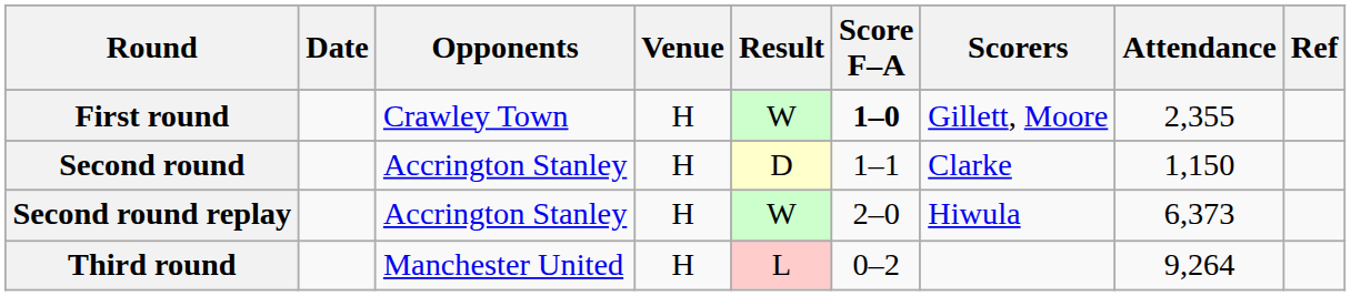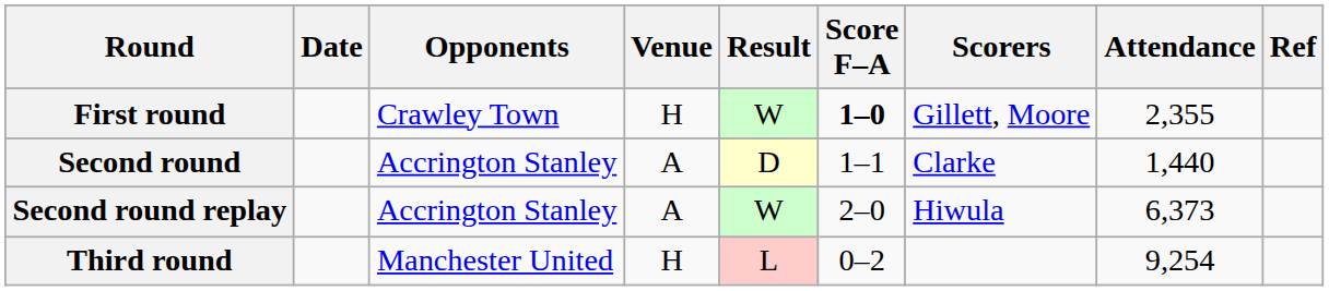Second round | Venue: H -> A
Second round | Attendance: 1,150 -> 1,440
Second round replay | Venue: H -> A
Third round | Attendance: 9,264 -> 9,254
